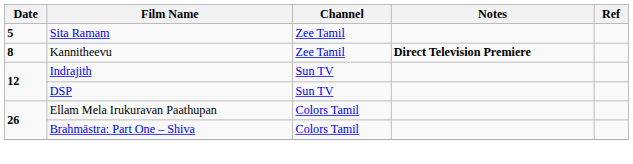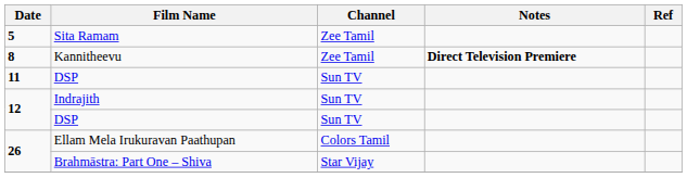+ row: 11 | DSP | Sun TV
Brahmāstra: Part One – Shiva | Channel: Colors Tamil -> Star Vijay
